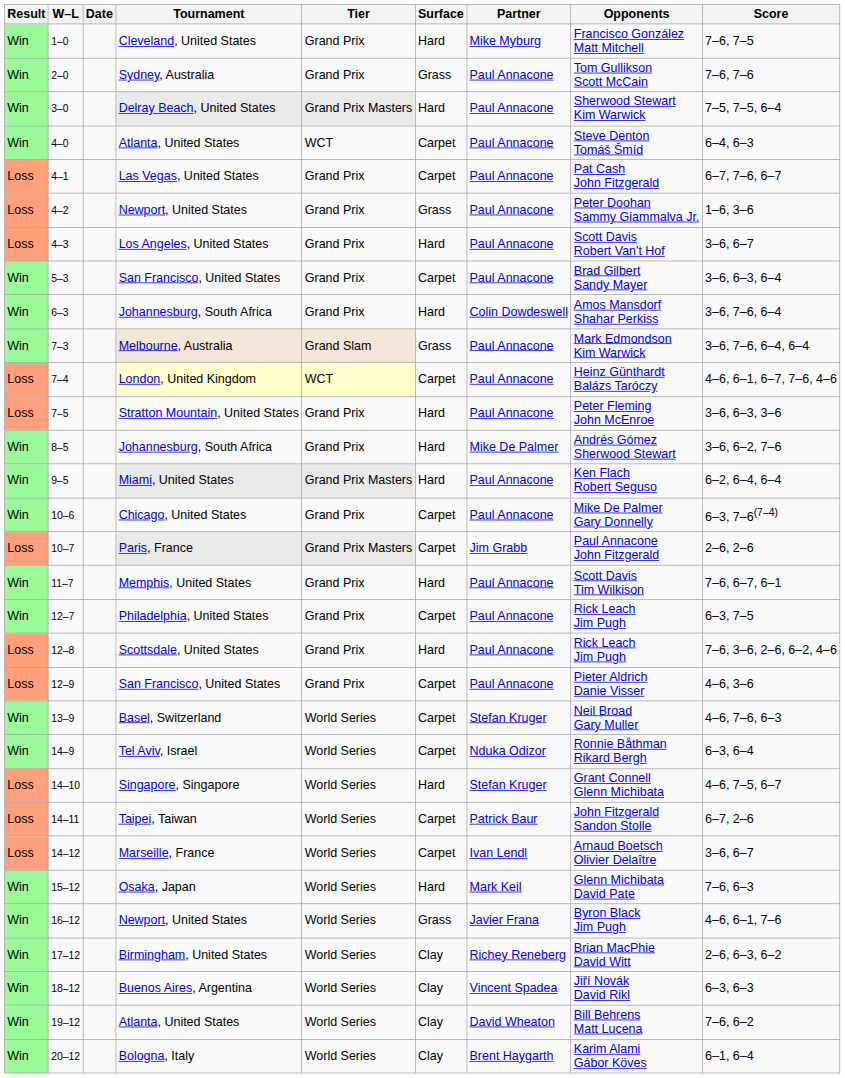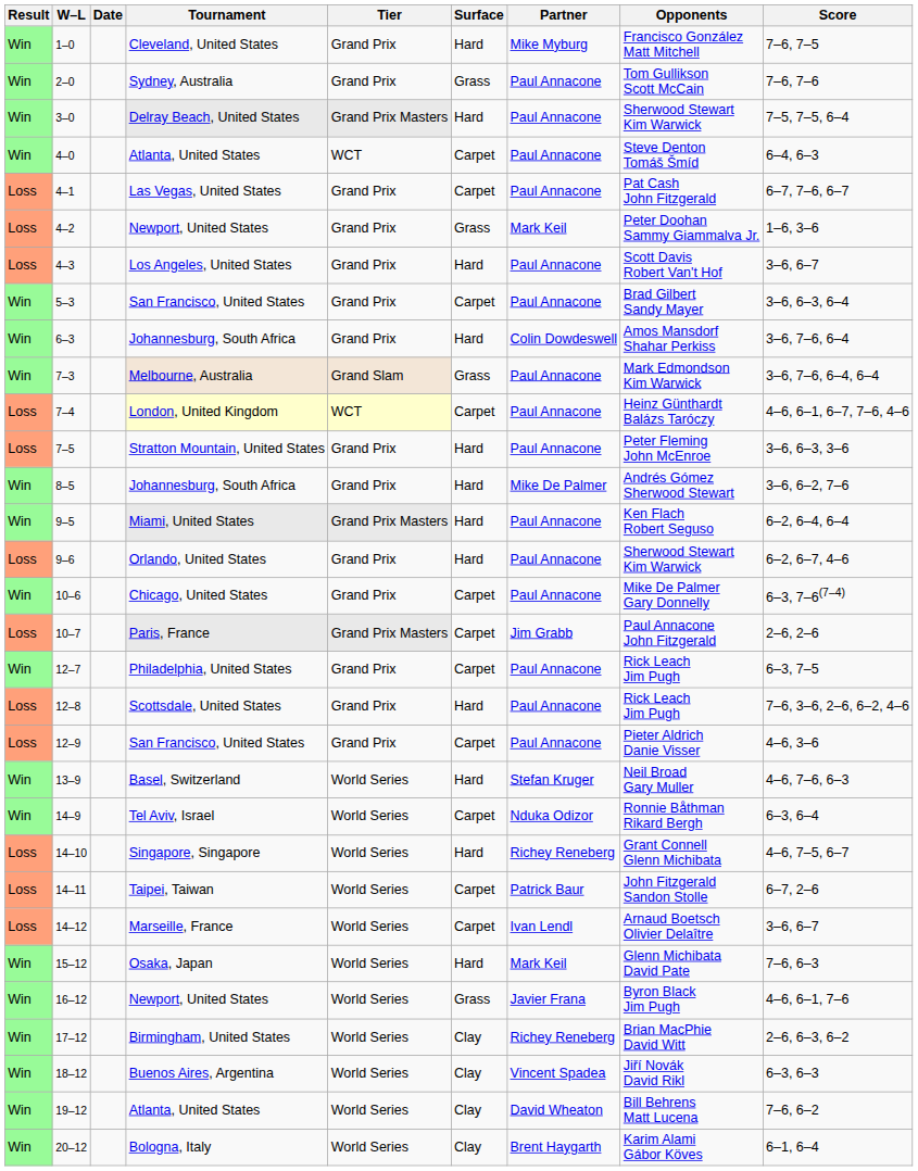4–2 | Partner: Paul Annacone -> Mark Keil
+ row: Loss | 9–6 | Orlando, United States | Grand Prix | Hard | Paul Annacone | Sherwood Stewart Kim Warwick | 6–2, 6–7, 4–6
- row: Win | 11–7 | Memphis, United States | Grand Prix | Hard | Paul Annacone | Scott Davis Tim Wilkison | 7–6, 6–7, 6–1
13–9 | Surface: Carpet -> Hard
14–10 | Partner: Stefan Kruger -> Richey Reneberg
